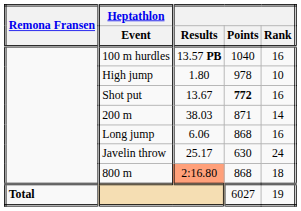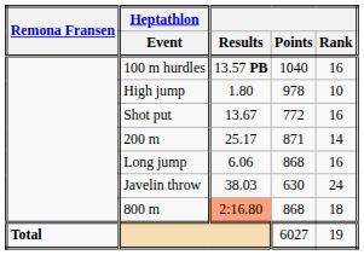Shot put | Points: bold -> normal
200 m | Results: 38.03 -> 25.17
Javelin throw | Results: 25.17 -> 38.03
